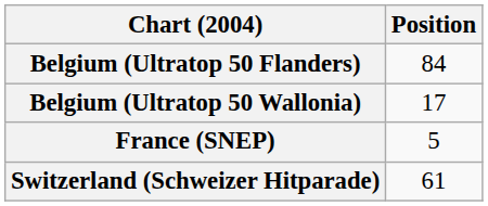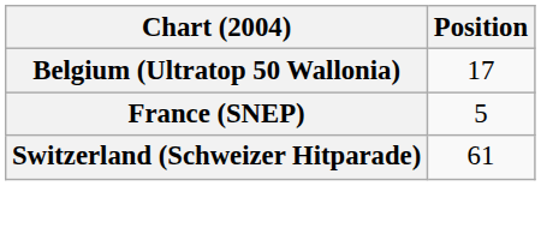- row: Belgium (Ultratop 50 Flanders) | 84
